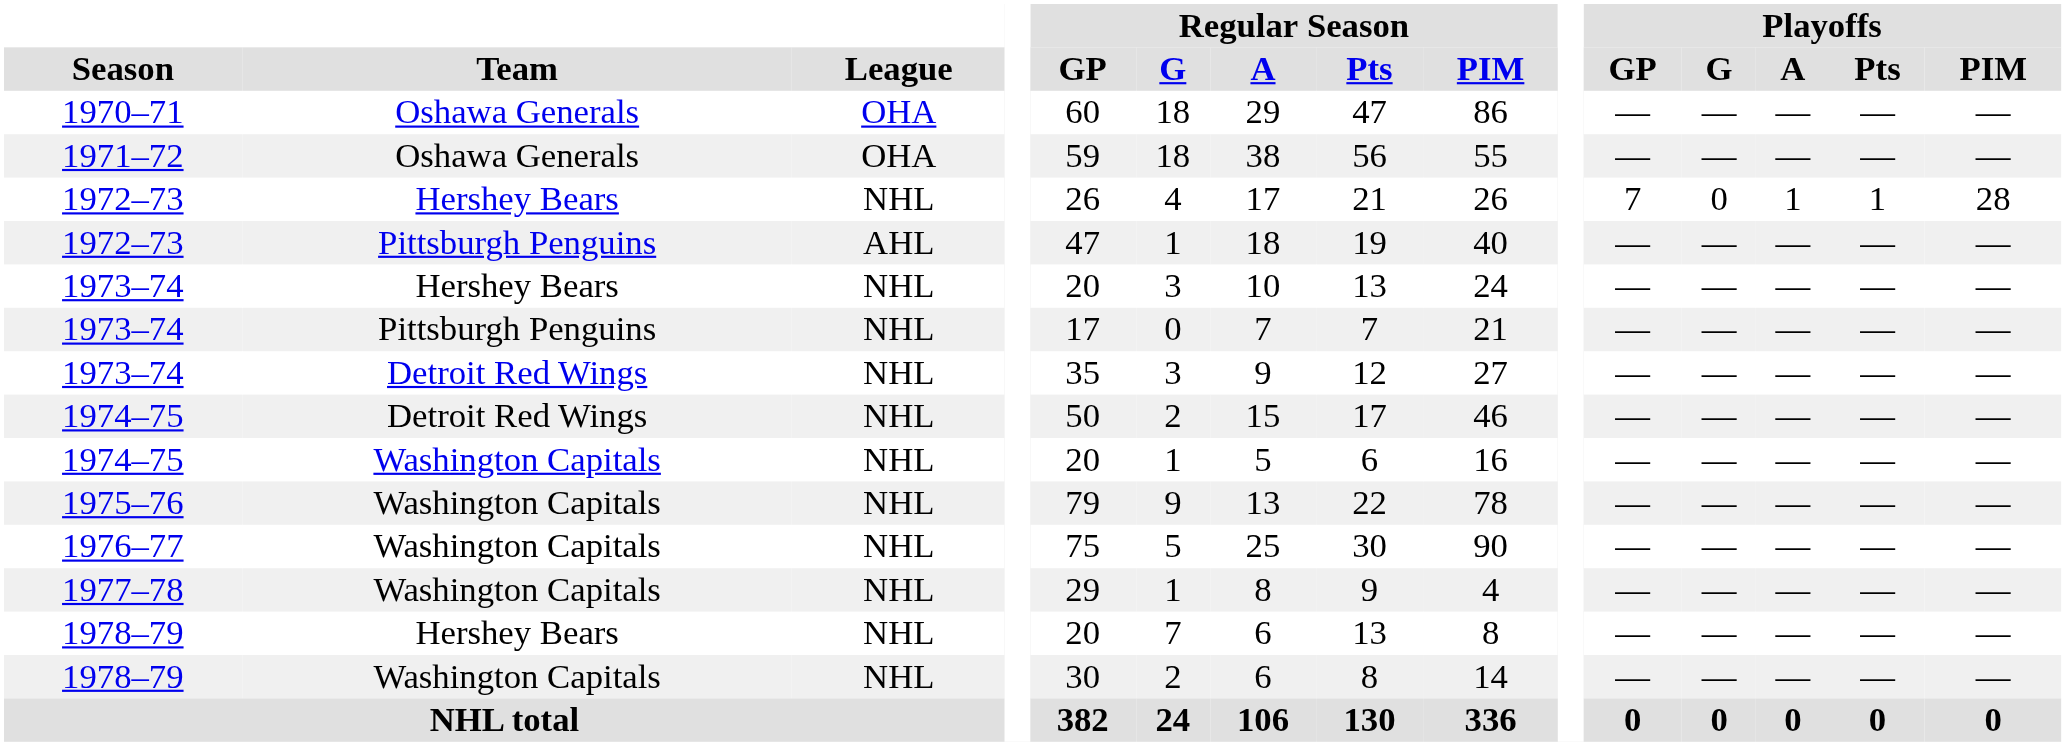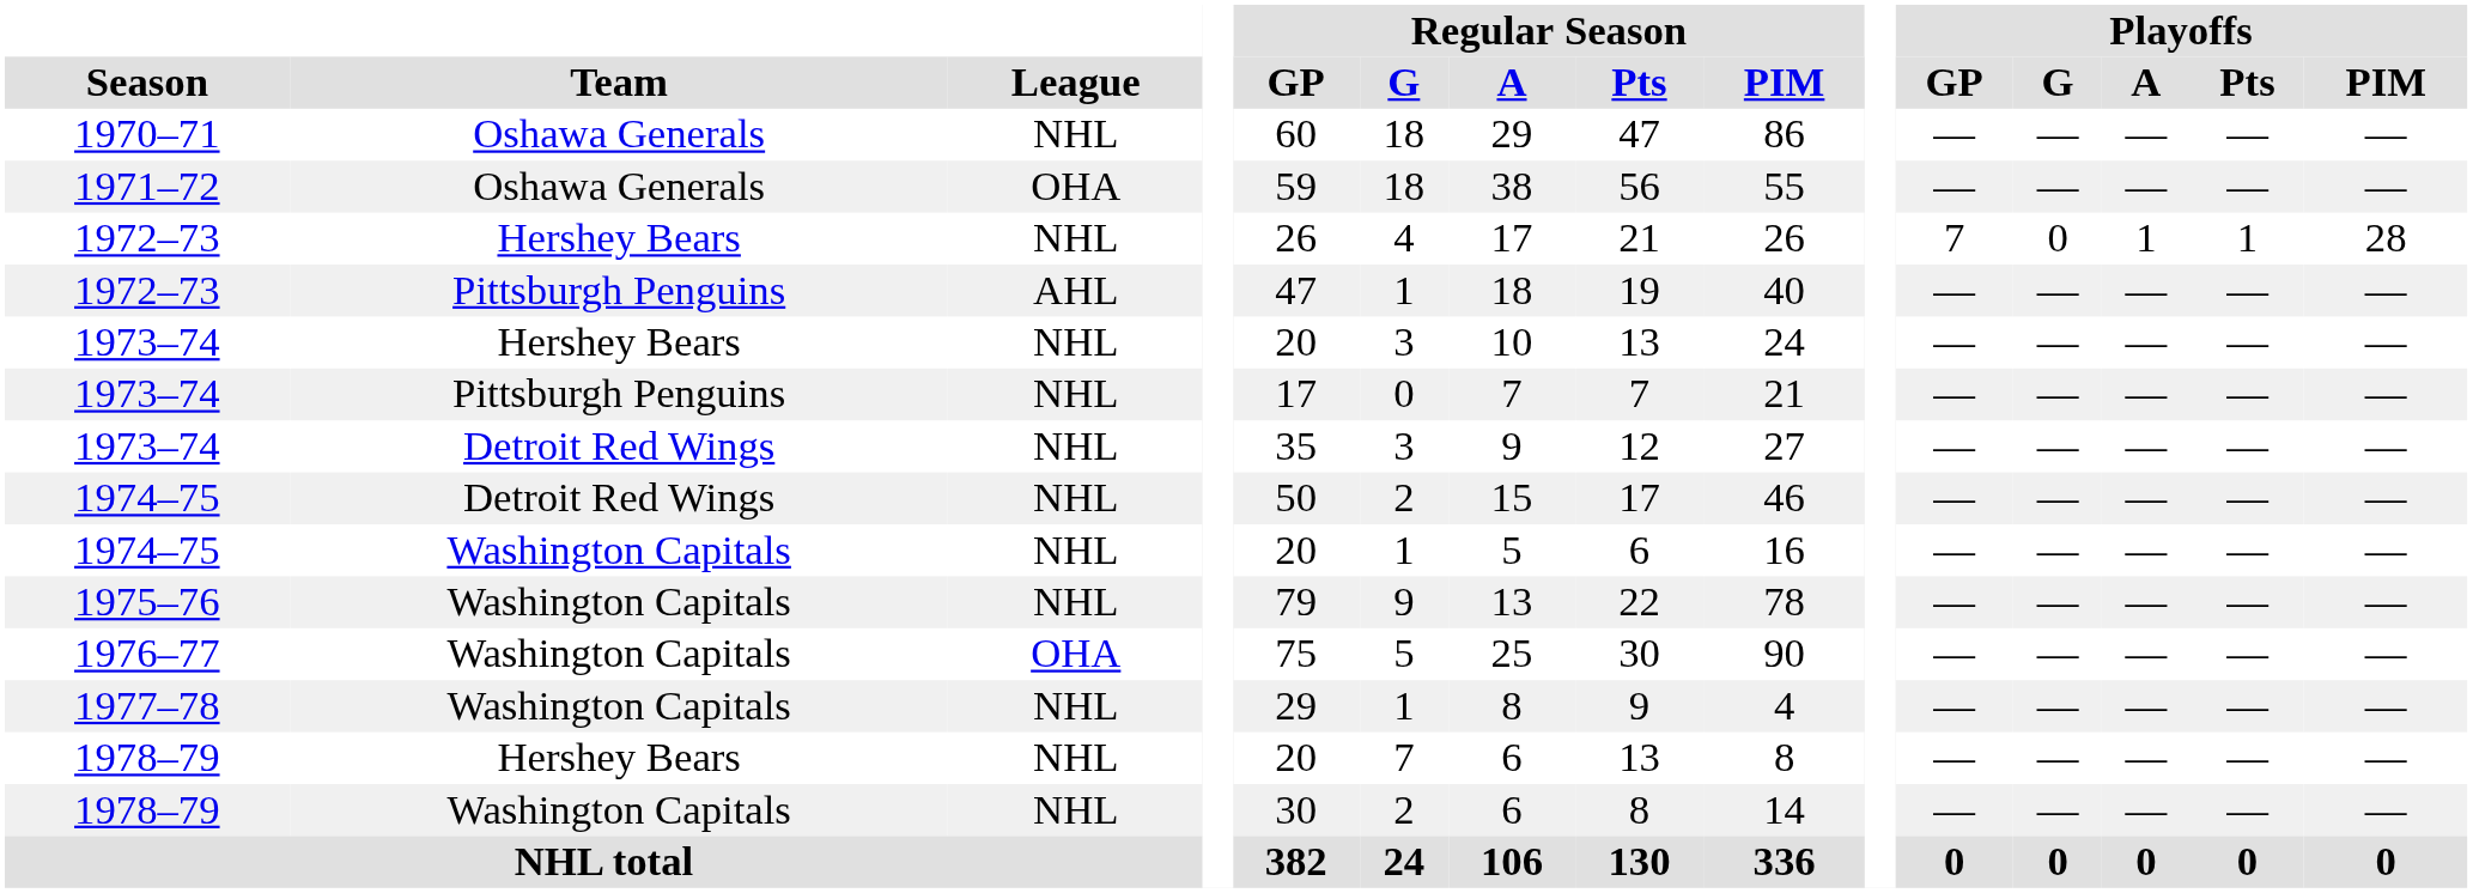1970–71 | League: OHA -> NHL
1976–77 | League: NHL -> OHA
